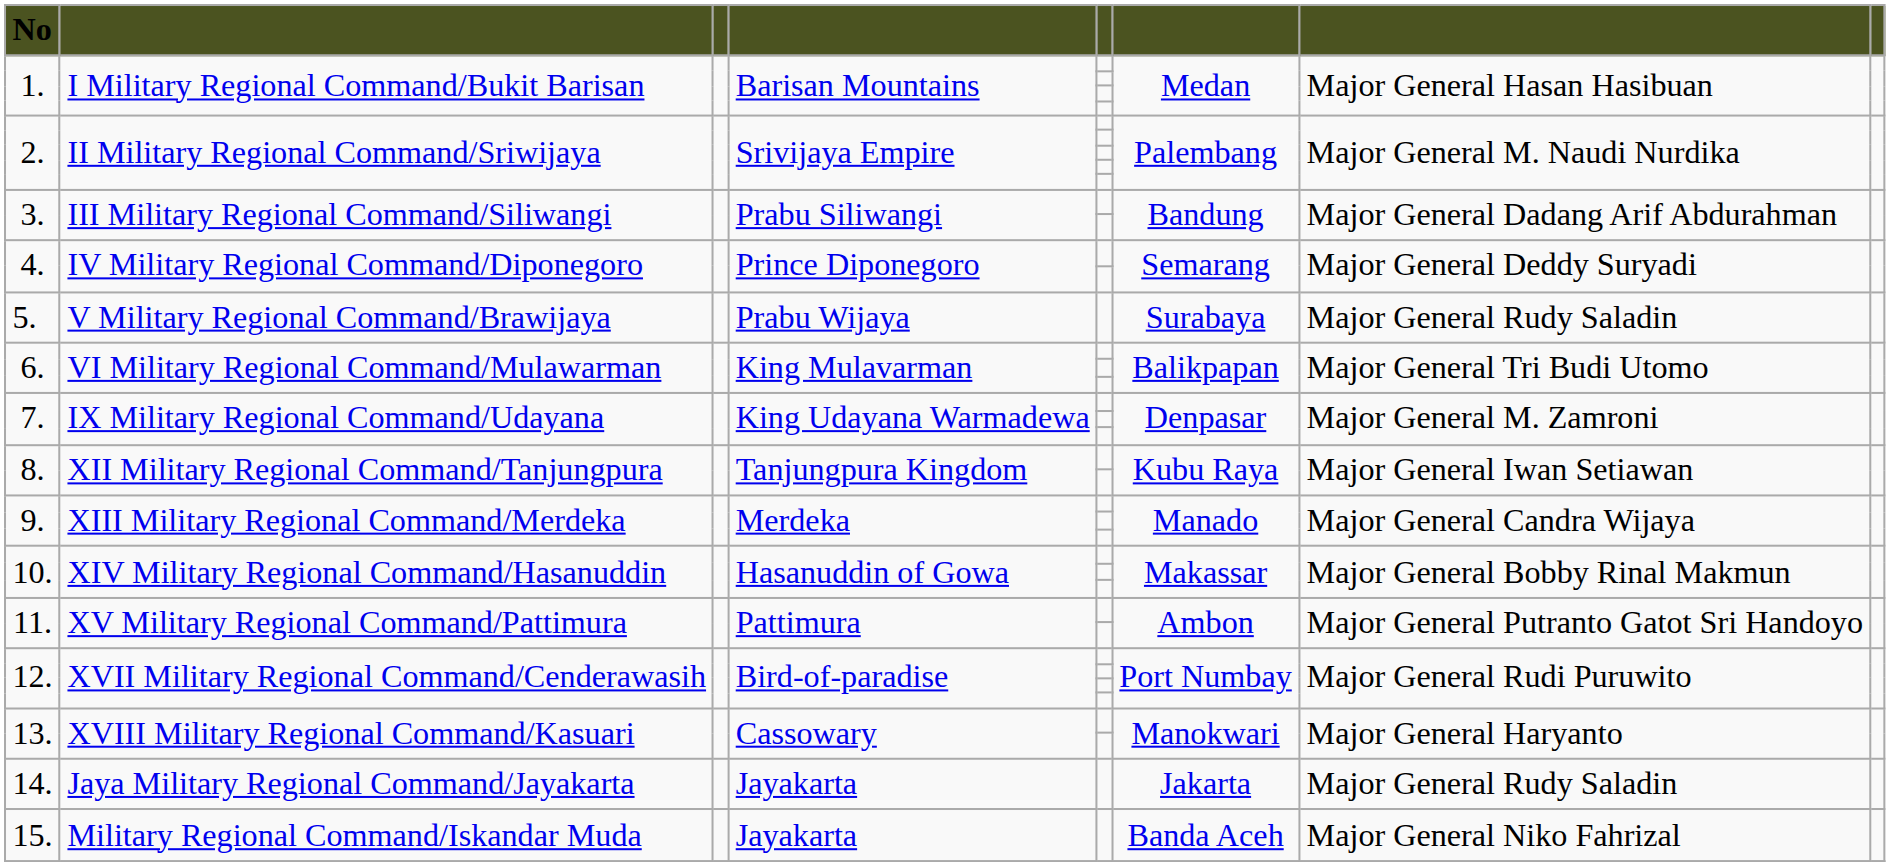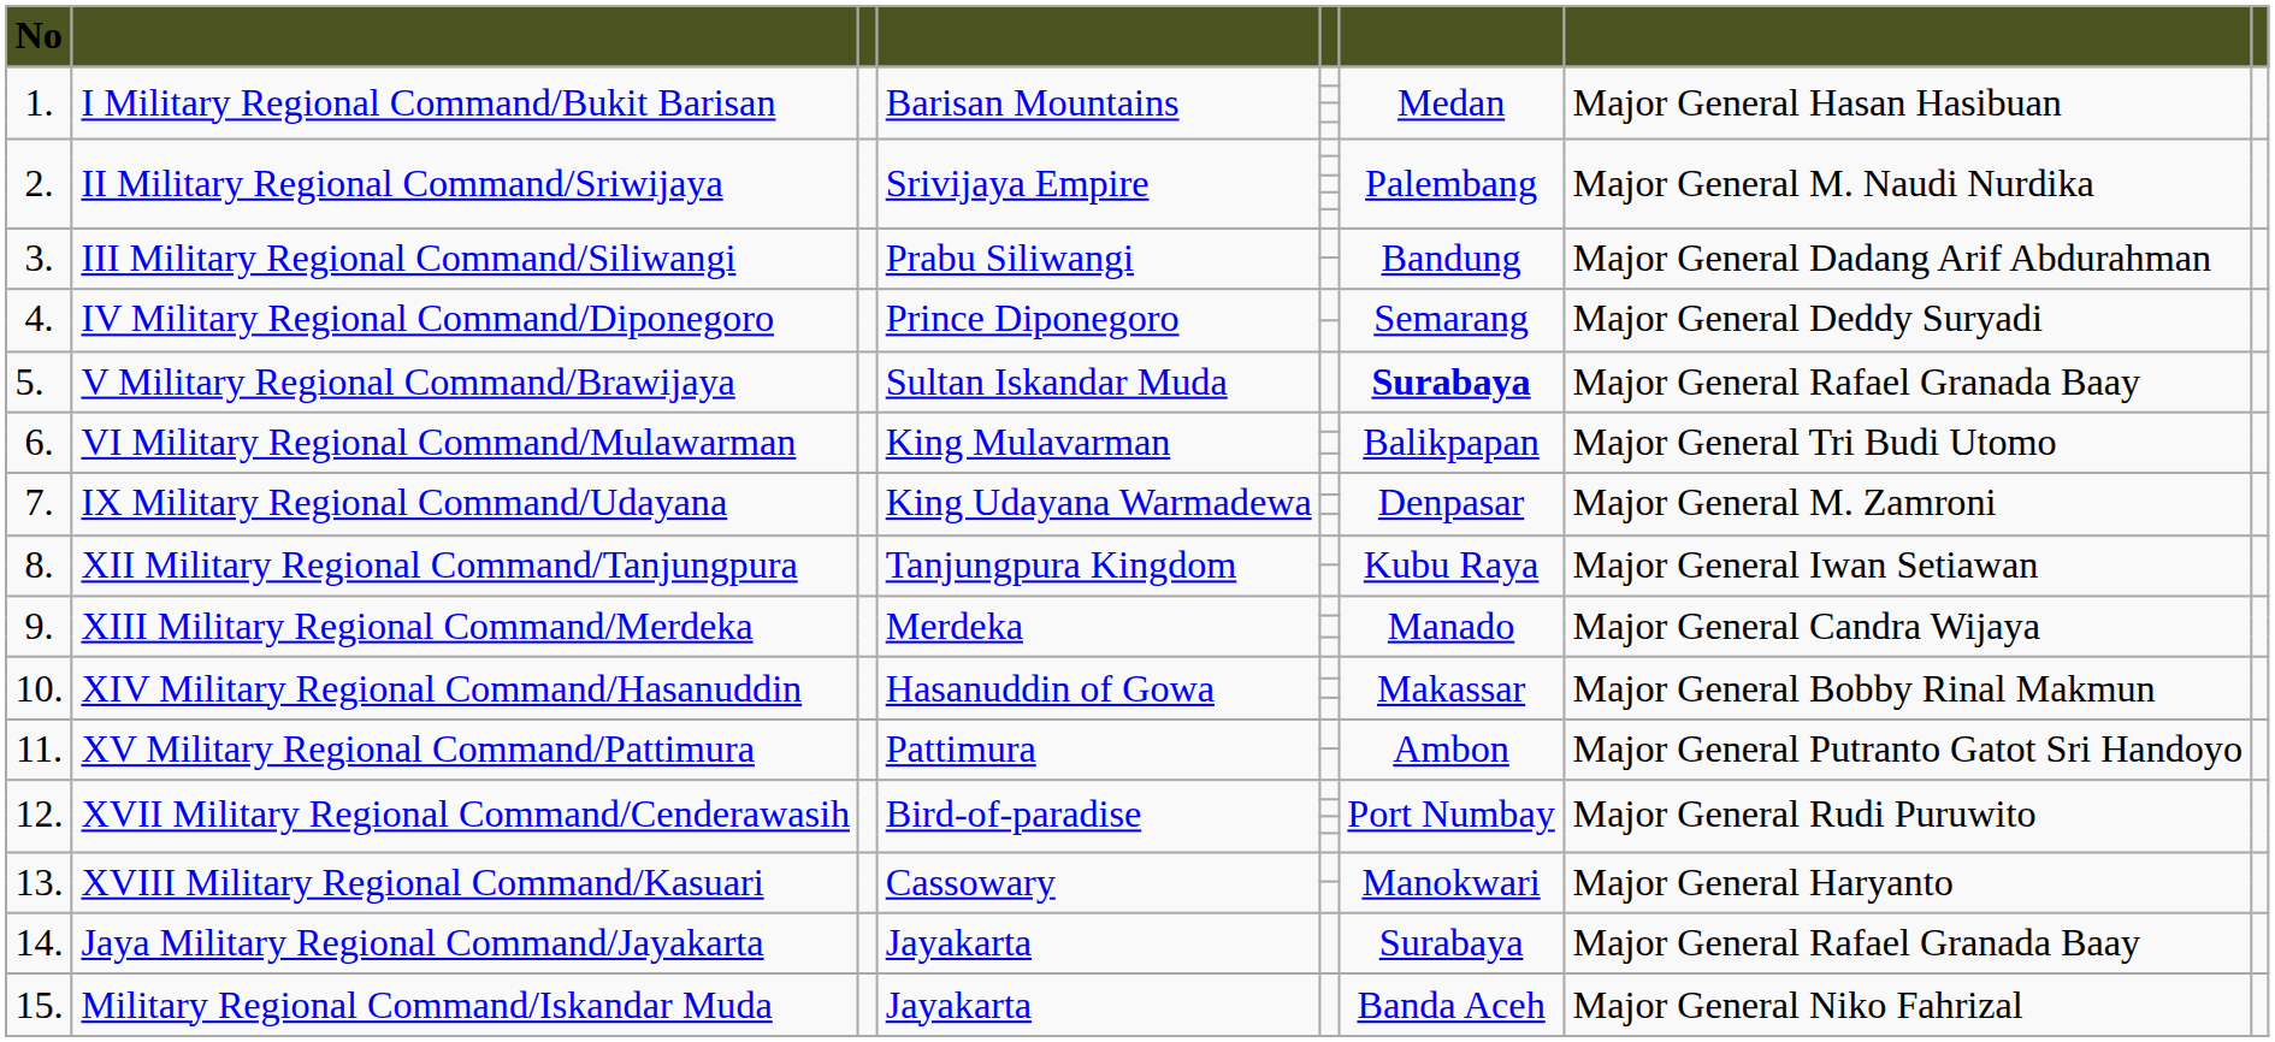5. | column 4: Prabu Wijaya -> Sultan Iskandar Muda
5. | column 6: normal -> bold
5. | column 7: Major General Rudy Saladin -> Major General Rafael Granada Baay
14. | column 6: Jakarta -> Surabaya
14. | column 7: Major General Rudy Saladin -> Major General Rafael Granada Baay
